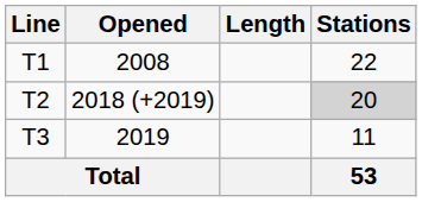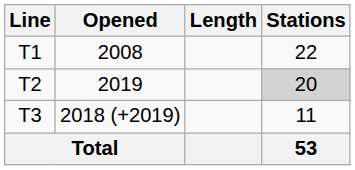T2 | Opened: 2018 (+2019) -> 2019
T3 | Opened: 2019 -> 2018 (+2019)
